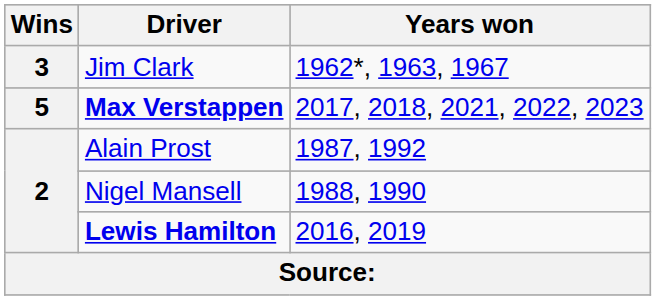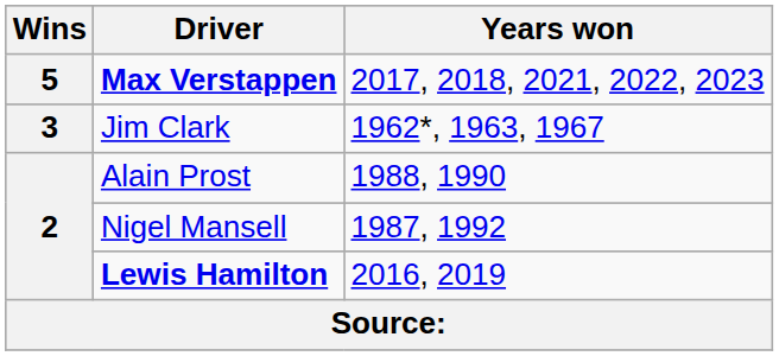rows swapped: Max Verstappen <-> Jim Clark
Alain Prost | Years won: 1987, 1992 -> 1988, 1990
Nigel Mansell | Years won: 1988, 1990 -> 1987, 1992
